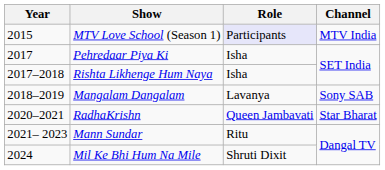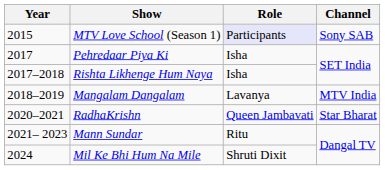MTV Love School (Season 1) | Channel: MTV India -> Sony SAB
Mangalam Dangalam | Channel: Sony SAB -> MTV India
